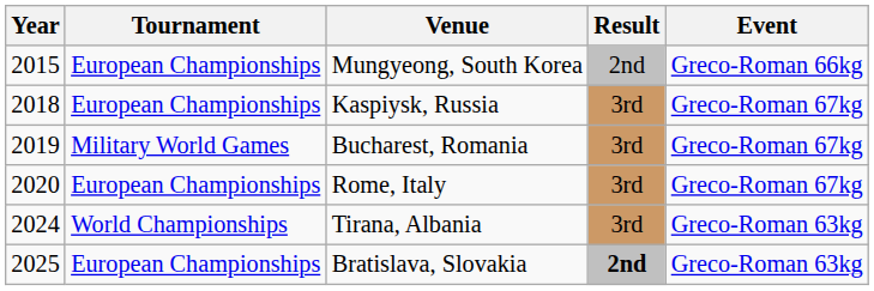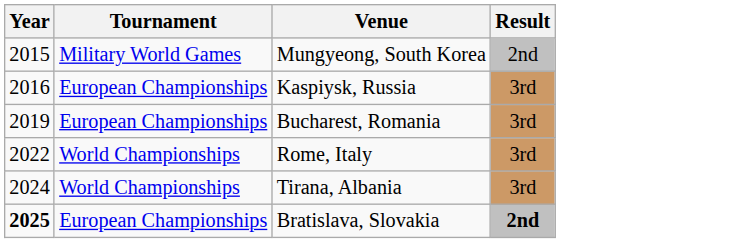- column: Event | Greco-Roman 66kg | Greco-Roman 67kg | Greco-Roman 67kg | Greco-Roman 67kg | Greco-Roman 63kg | Greco-Roman 63kg
Mungyeong, South Korea | Tournament: European Championships -> Military World Games
Kaspiysk, Russia | Year: 2018 -> 2016
Bucharest, Romania | Tournament: Military World Games -> European Championships
Rome, Italy | Year: 2020 -> 2022
Rome, Italy | Tournament: European Championships -> World Championships
Bratislava, Slovakia | Year: normal -> bold
